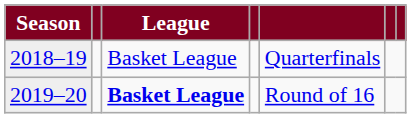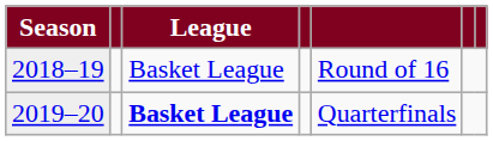2018–19 | column 5: Quarterfinals -> Round of 16
2019–20 | column 5: Round of 16 -> Quarterfinals
